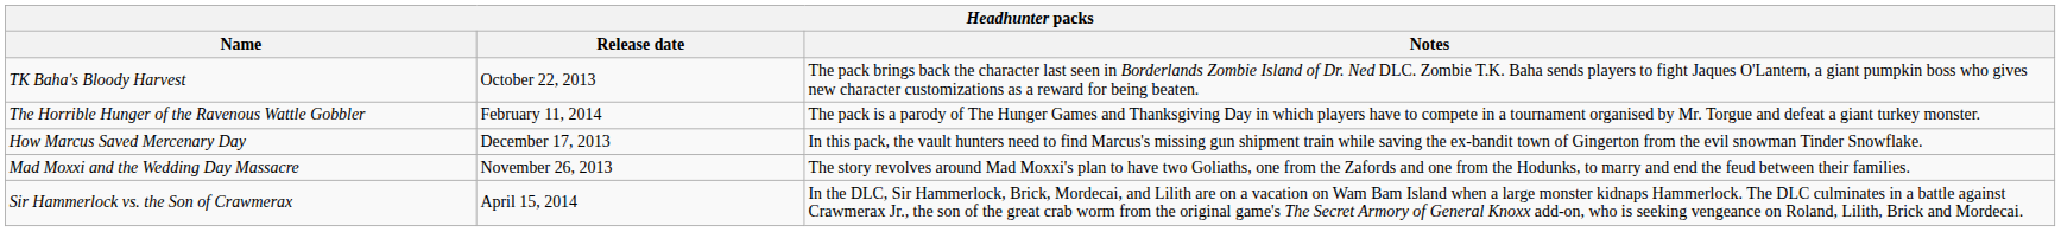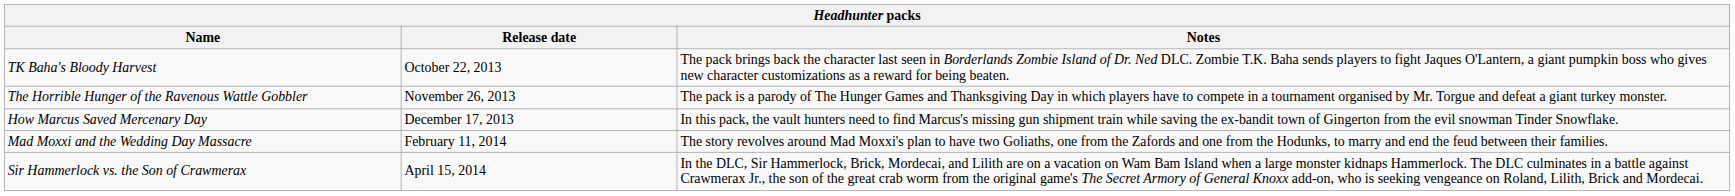The Horrible Hunger of the Ravenous Wattle Gobbler | Release date: February 11, 2014 -> November 26, 2013
Mad Moxxi and the Wedding Day Massacre | Release date: November 26, 2013 -> February 11, 2014
